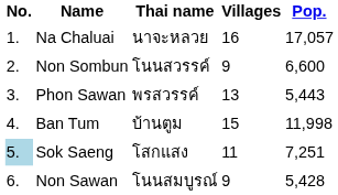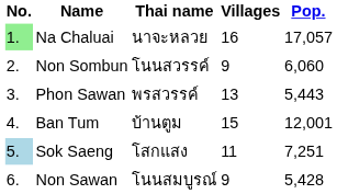Na Chaluai | No.: no background -> lightgreen background
Non Sombun | Pop.: 6,600 -> 6,060
Ban Tum | Pop.: 11,998 -> 12,001
